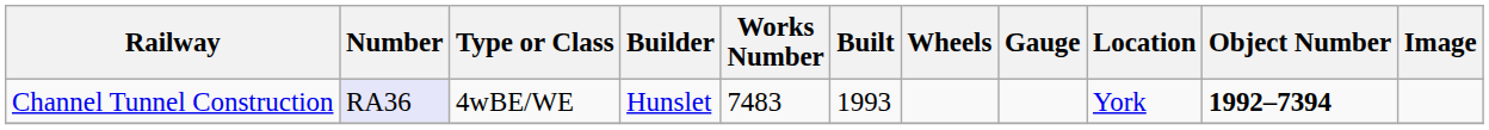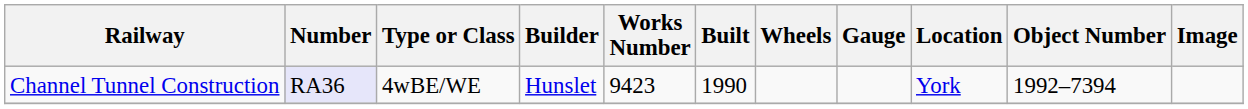Channel Tunnel Construction | Works Number: 7483 -> 9423
Channel Tunnel Construction | Built: 1993 -> 1990
Channel Tunnel Construction | Object Number: bold -> normal
